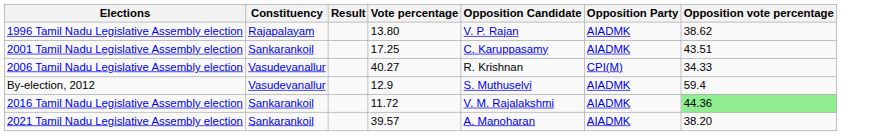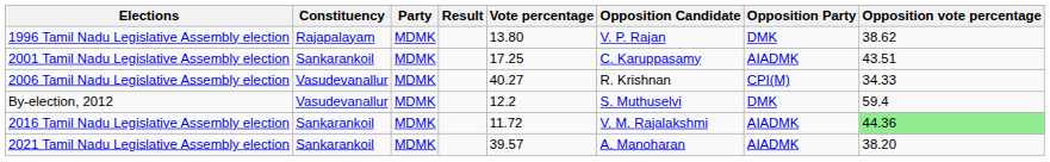+ column: Party | MDMK | MDMK | MDMK | MDMK | MDMK | MDMK
1996 Tamil Nadu Legislative Assembly election | Opposition Party: AIADMK -> DMK
By-election, 2012 | Vote percentage: 12.9 -> 12.2
By-election, 2012 | Opposition Party: AIADMK -> DMK
